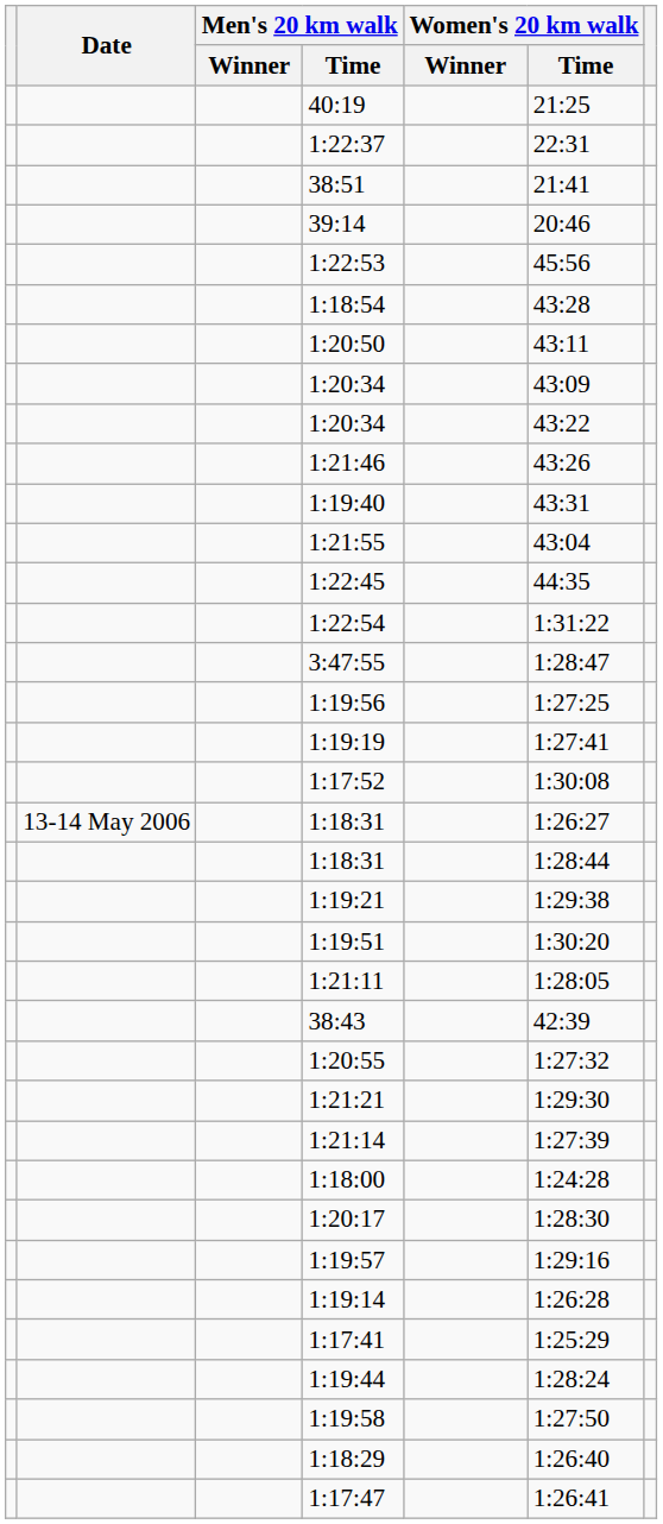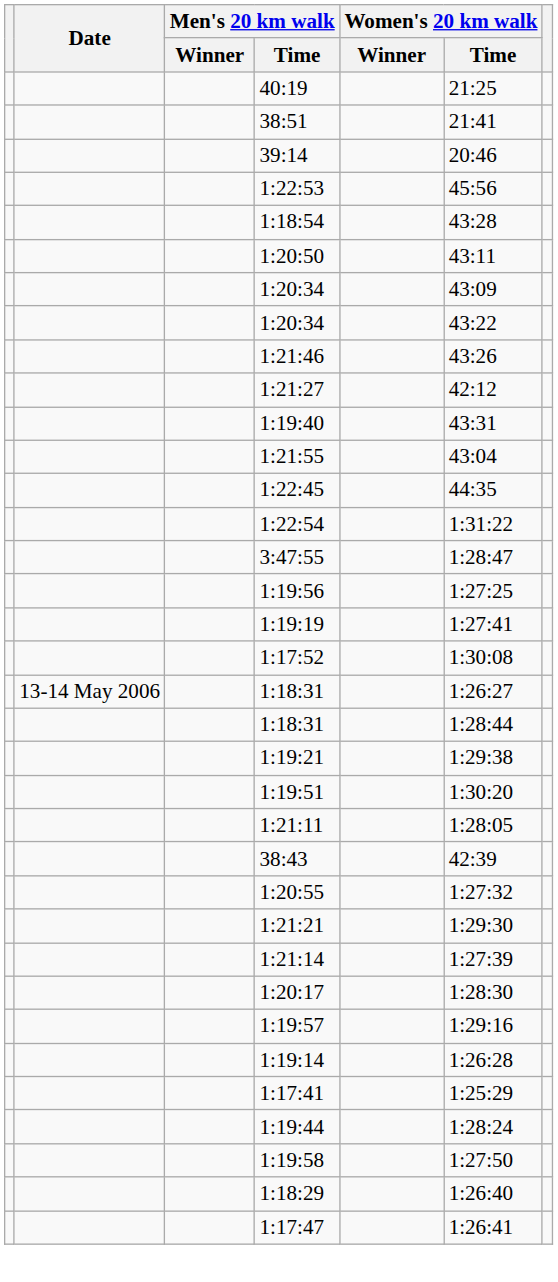- row: 1:22:37 | 22:31
+ row: 1:21:27 | 42:12
- row: 1:18:00 | 1:24:28
